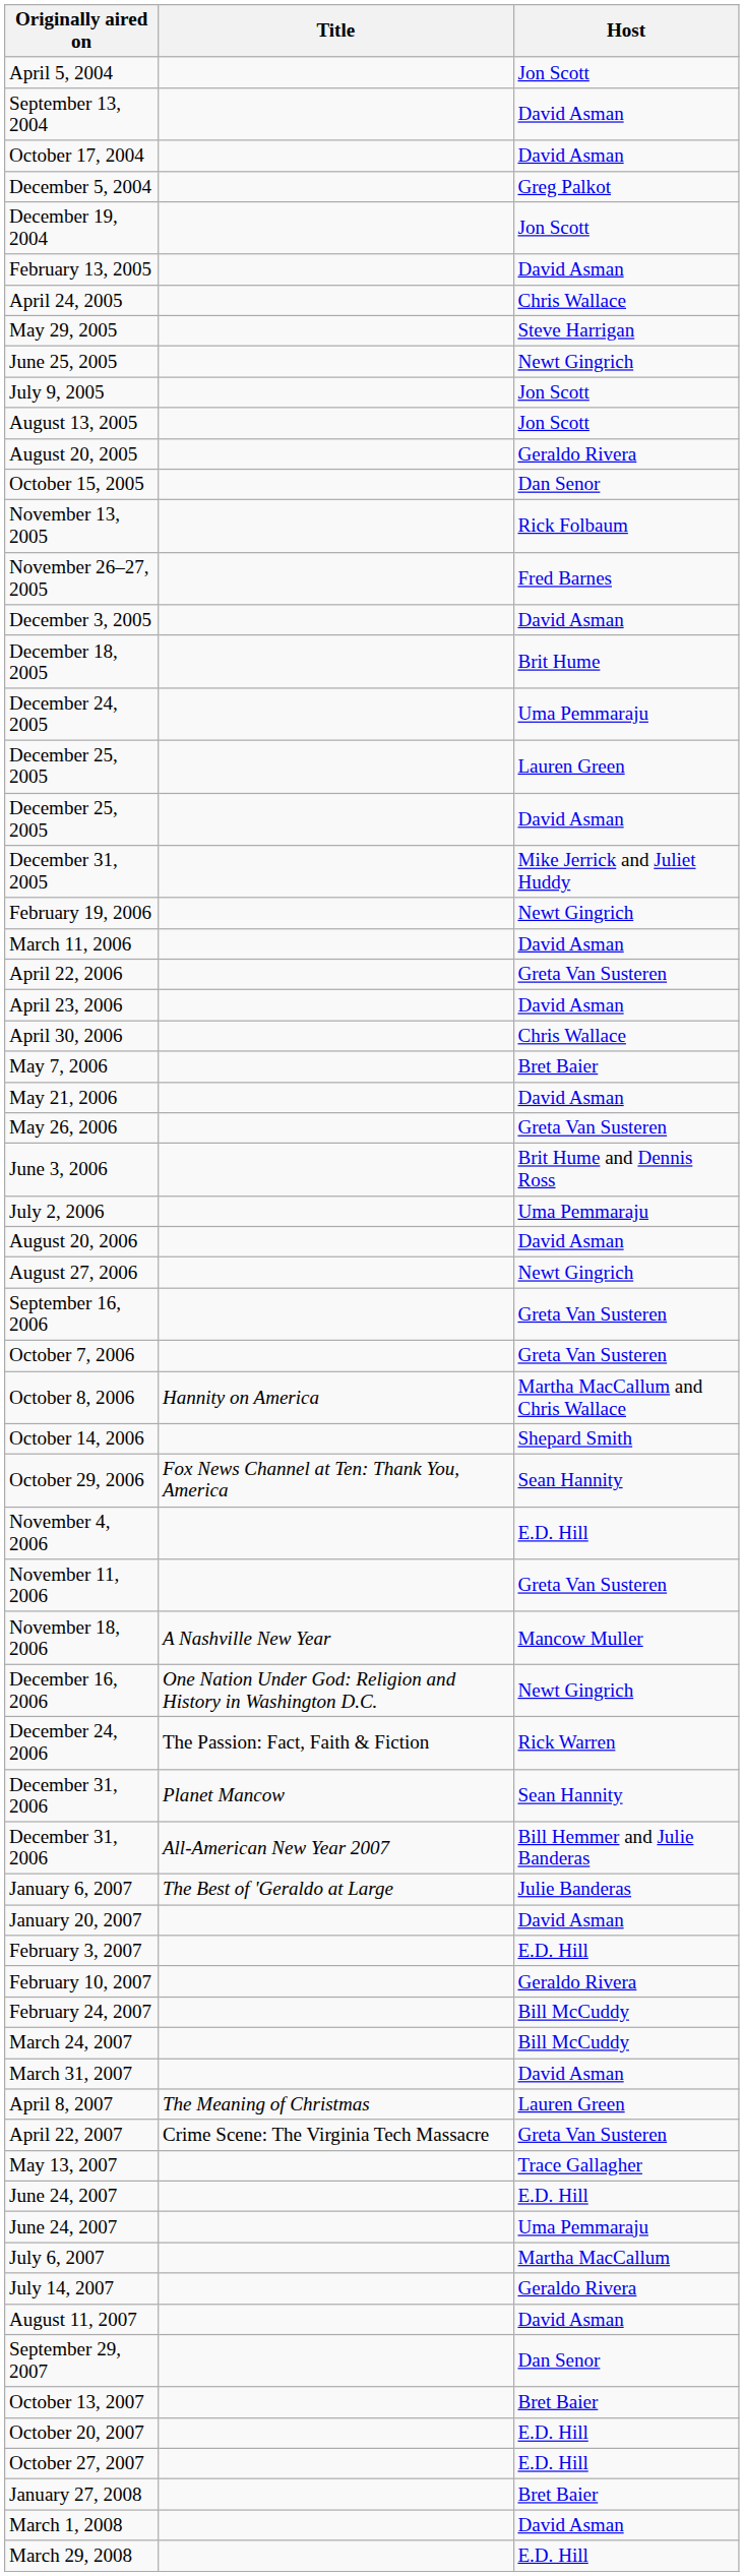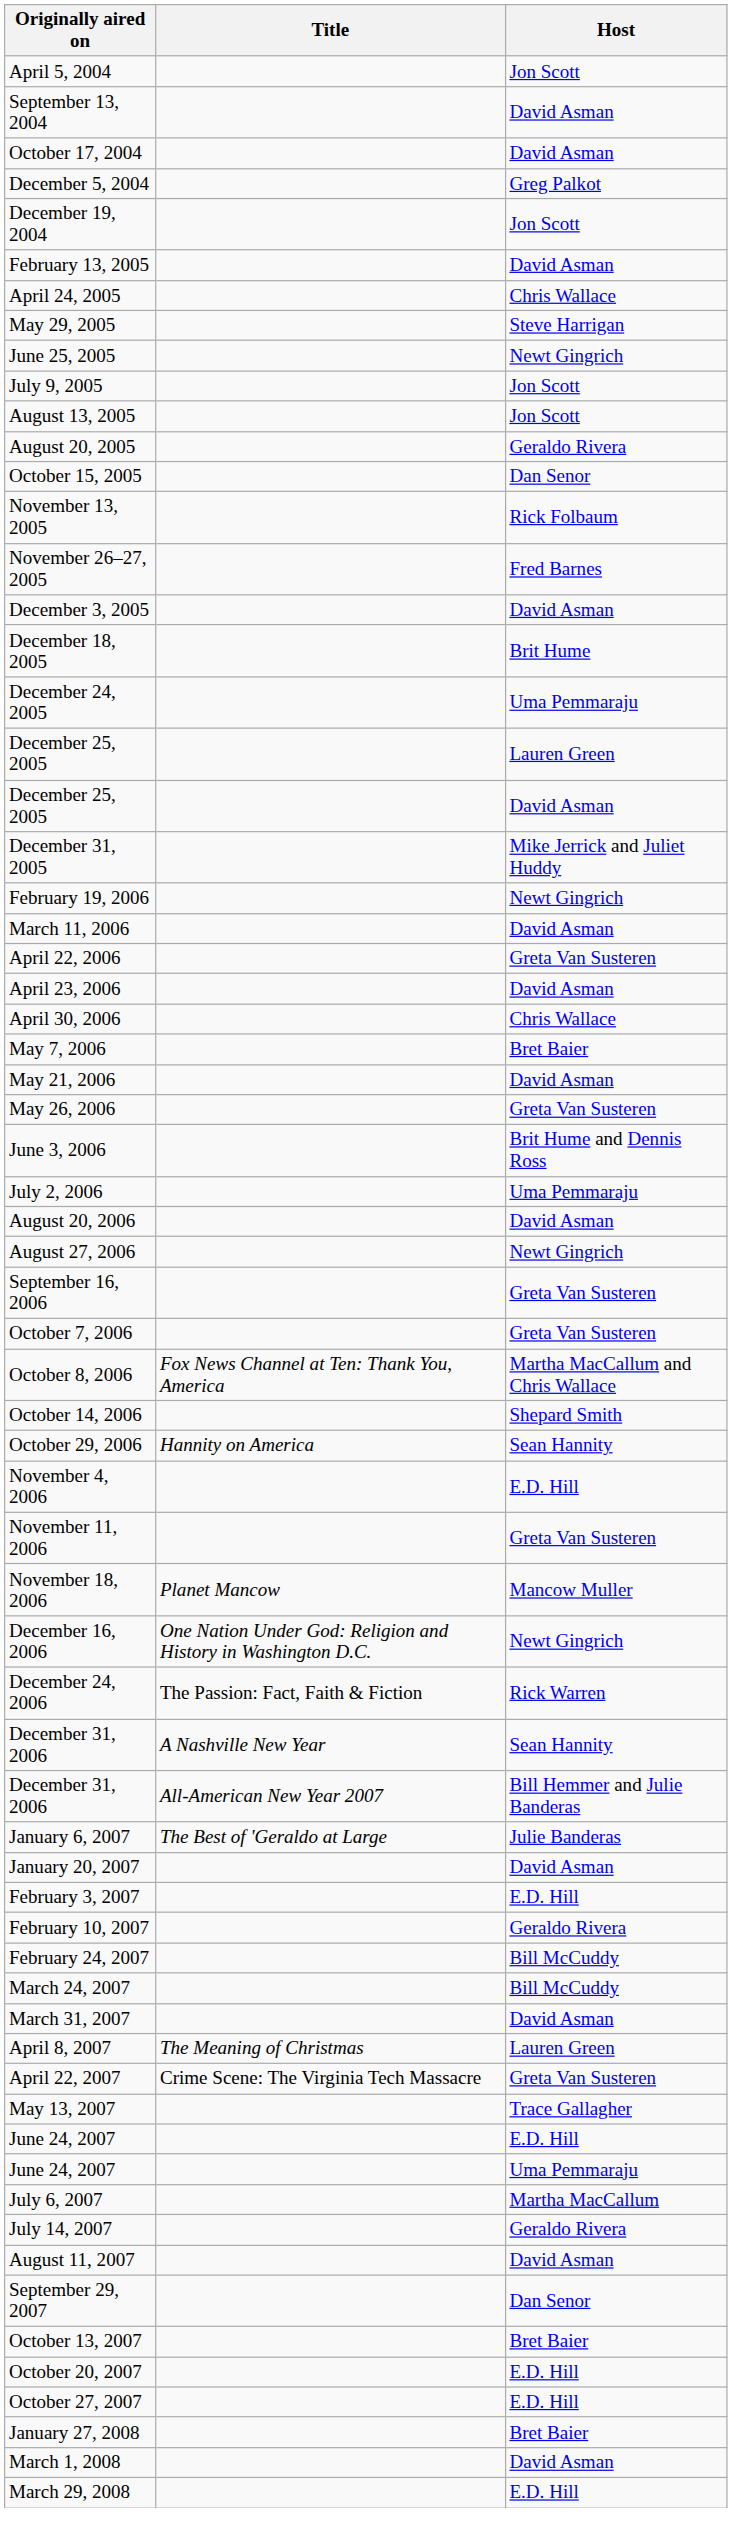October 8, 2006 | Title: Hannity on America -> Fox News Channel at Ten: Thank You, America
October 29, 2006 | Title: Fox News Channel at Ten: Thank You, America -> Hannity on America
November 18, 2006 | Title: A Nashville New Year -> Planet Mancow
December 31, 2006 / Sean Hannity | Title: Planet Mancow -> A Nashville New Year
